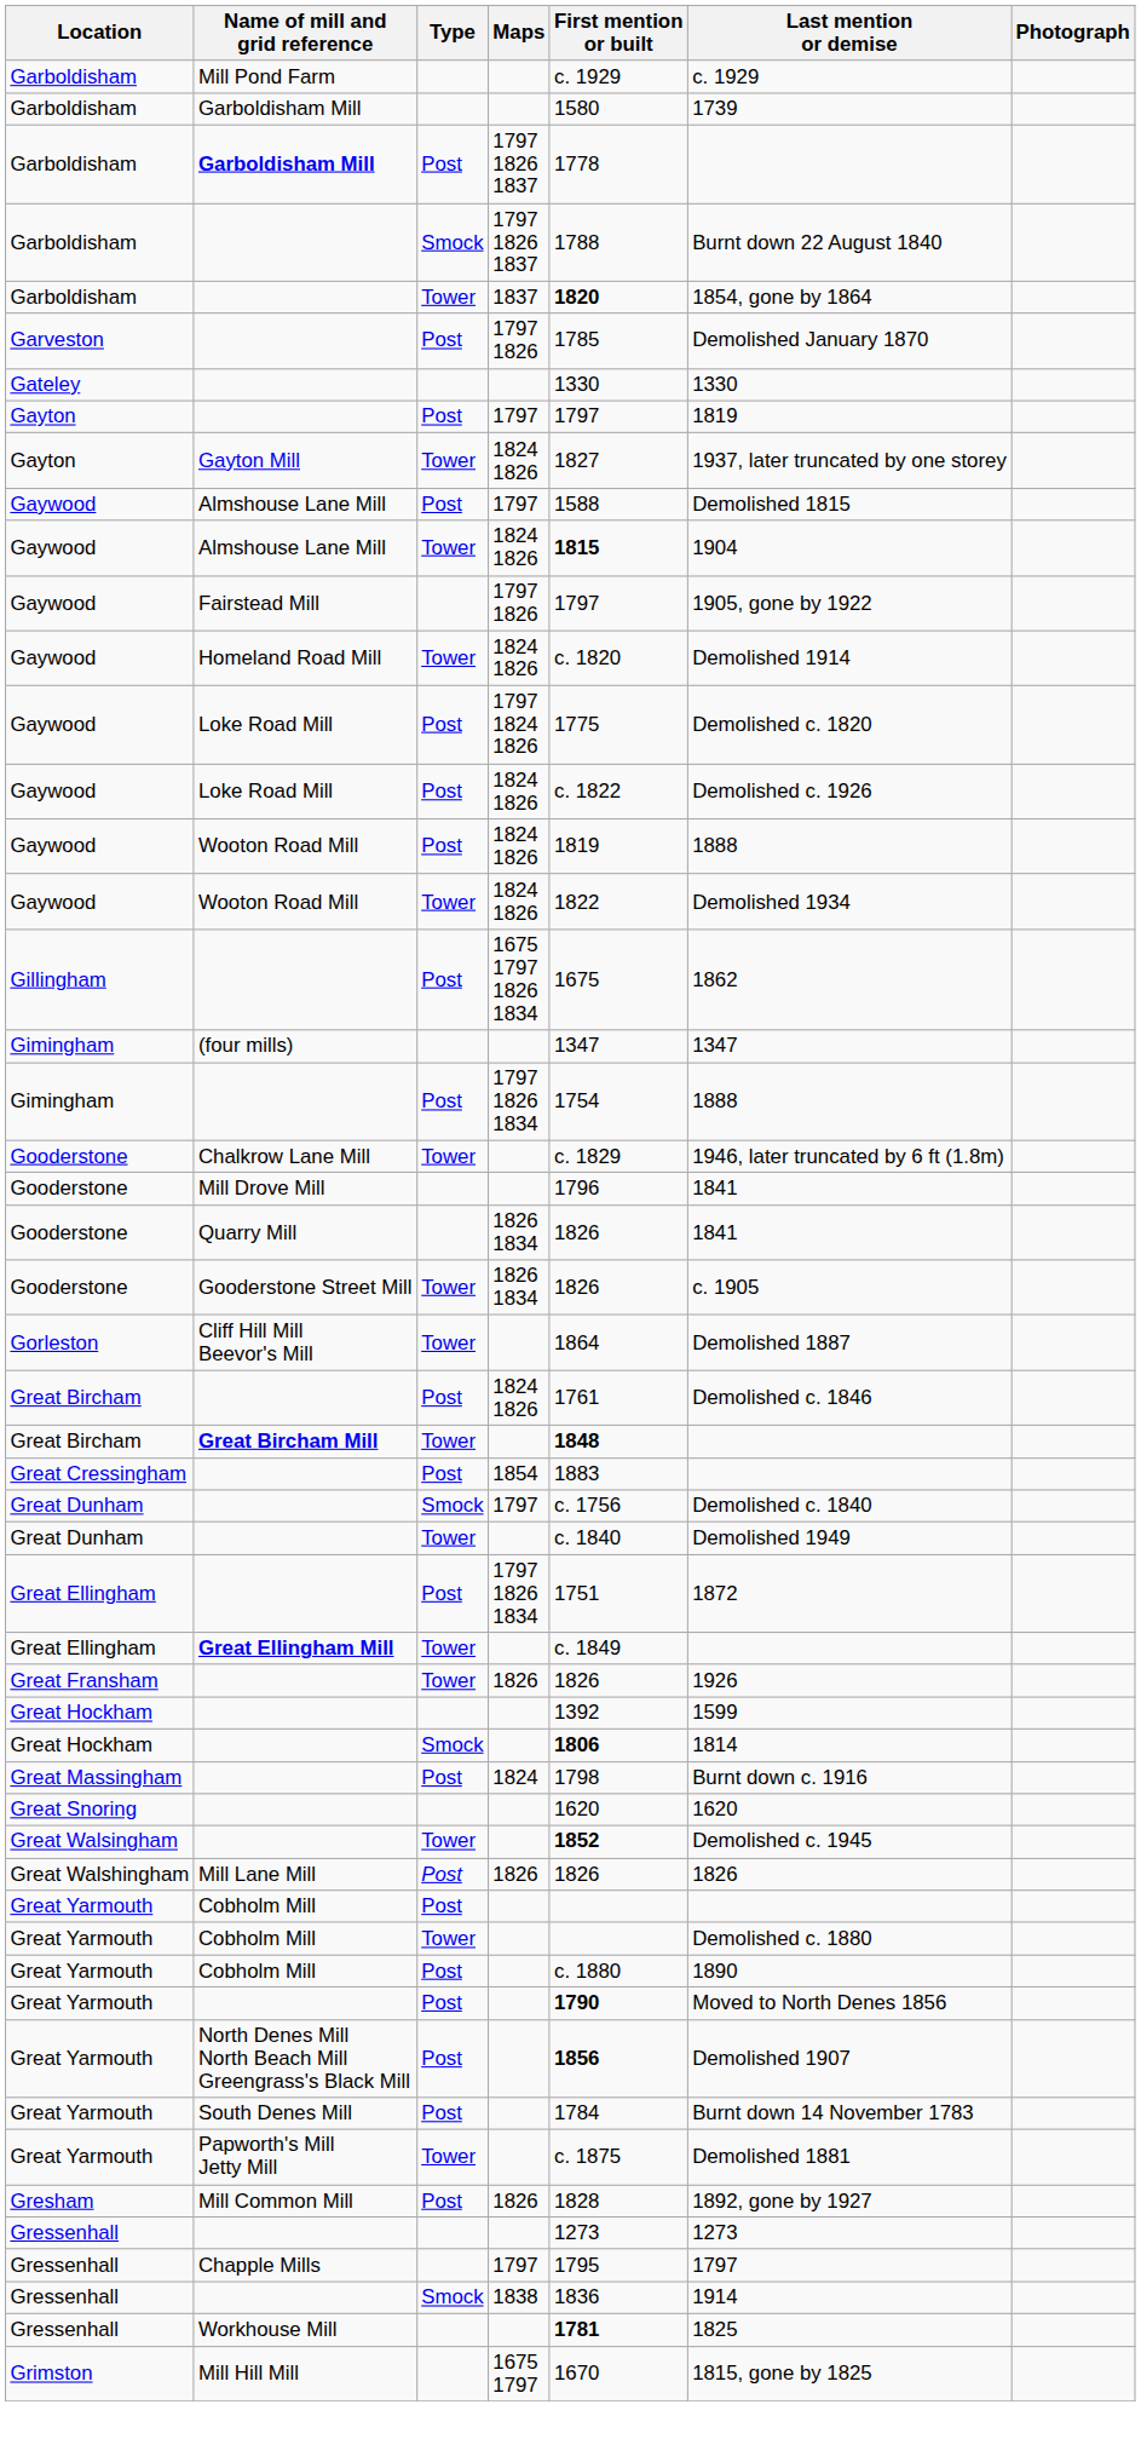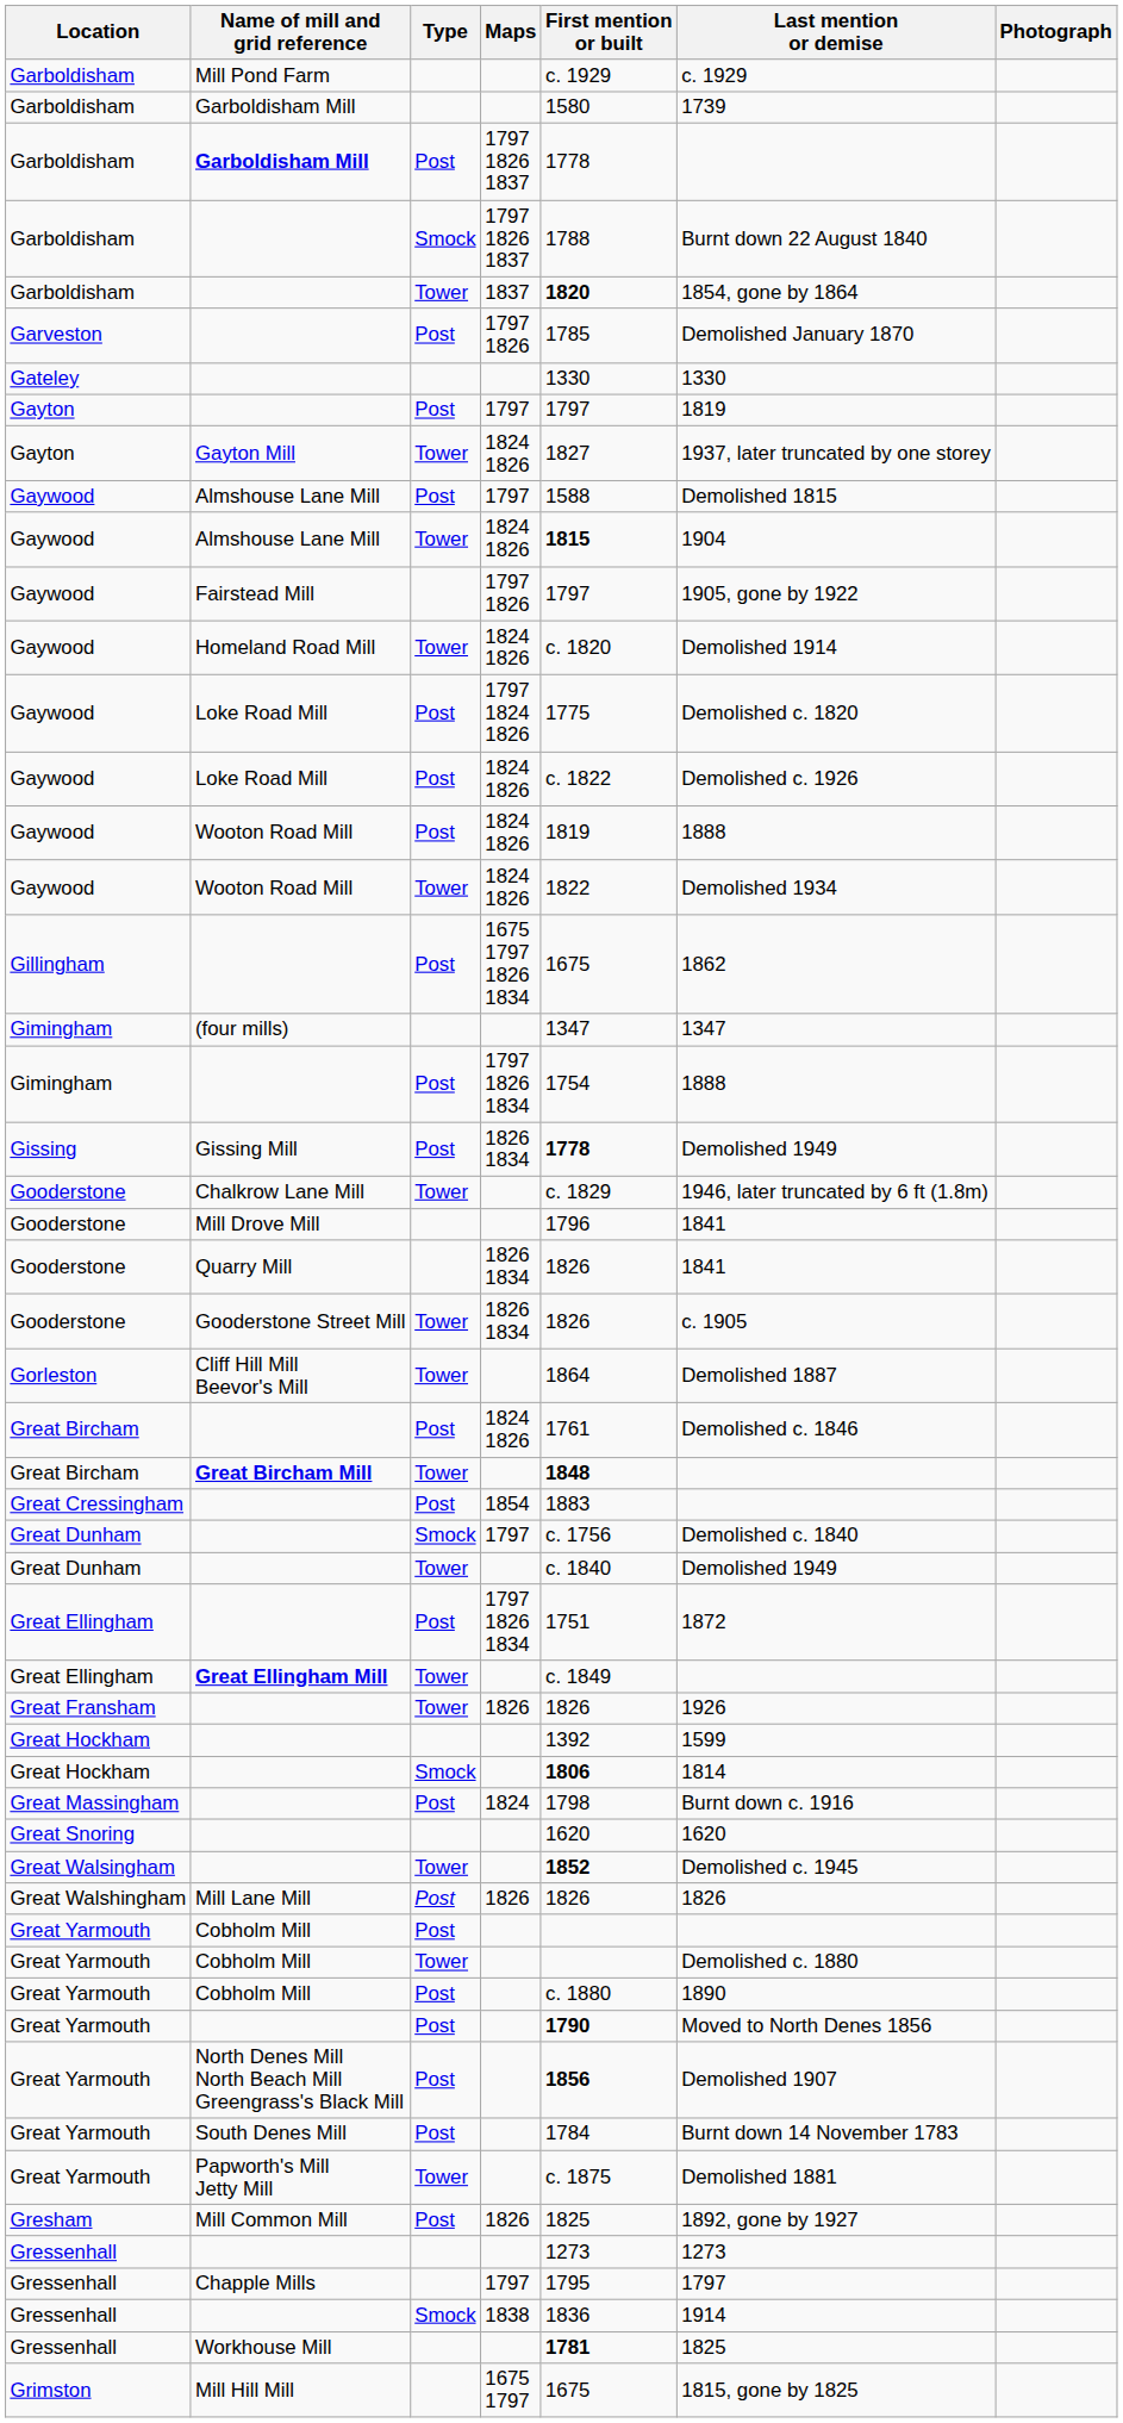+ row: Gissing | Gissing Mill | Post | 1826 1834 | 1778 | Demolished 1949
Mill Common Mill | First mention or built: 1828 -> 1825
Mill Hill Mill | First mention or built: 1670 -> 1675
